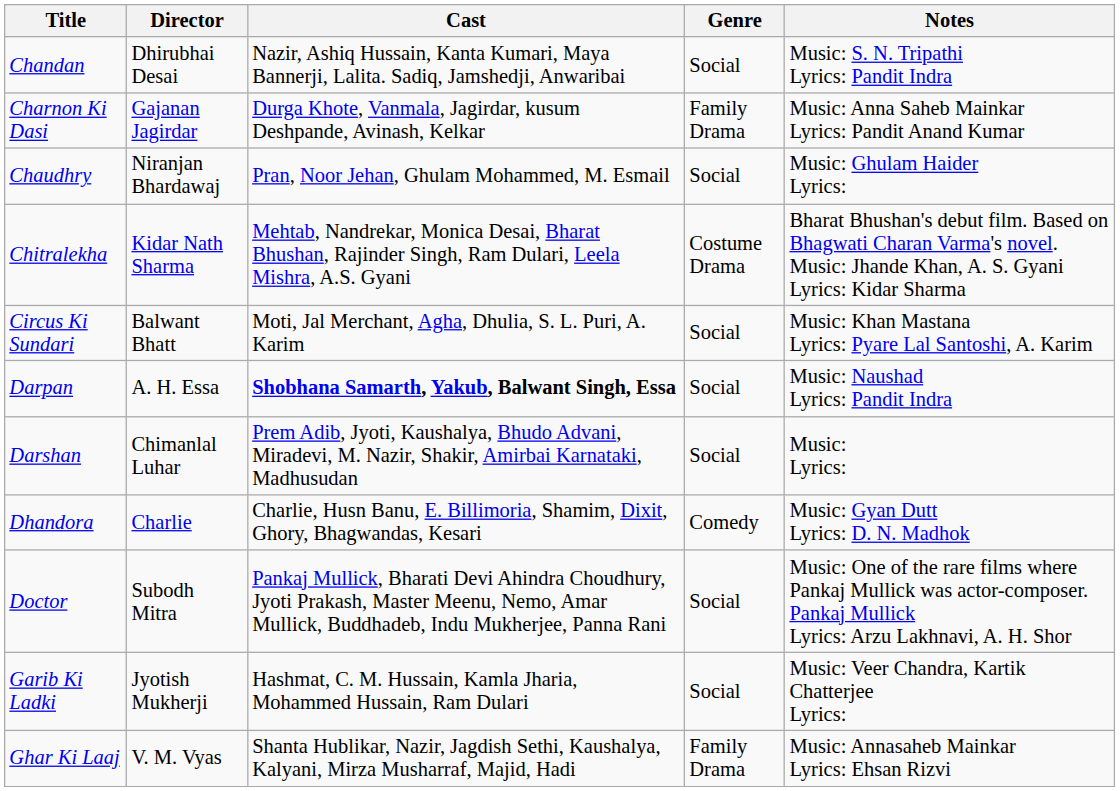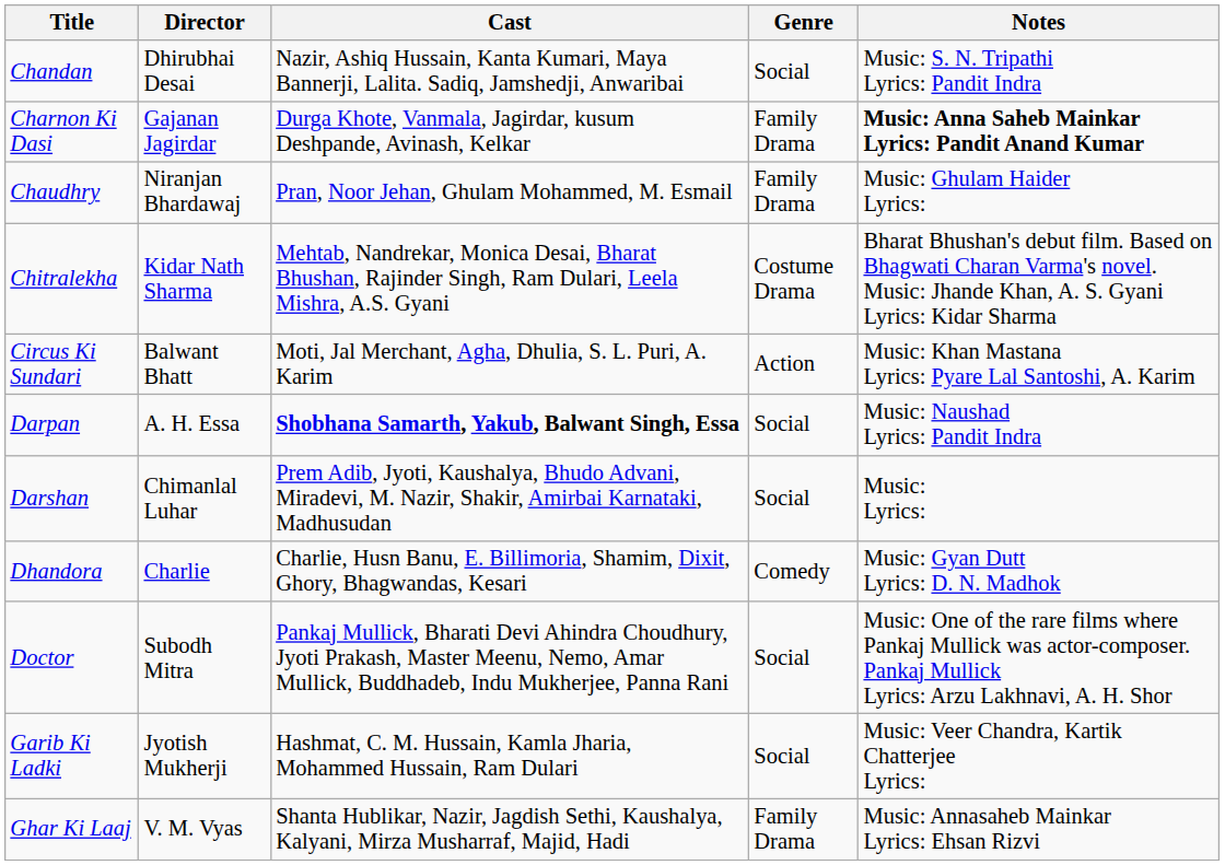Charnon Ki Dasi | Notes: normal -> bold
Chaudhry | Genre: Social -> Family Drama
Circus Ki Sundari | Genre: Social -> Action
